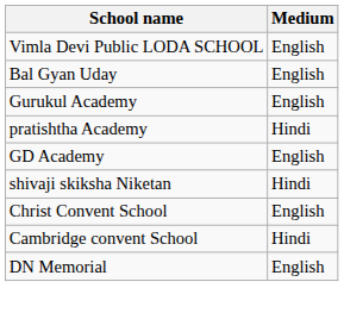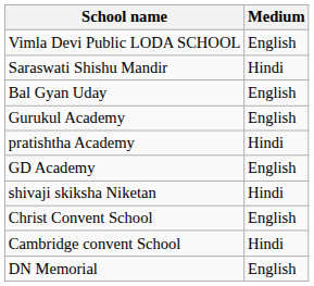+ row: Saraswati Shishu Mandir | Hindi
